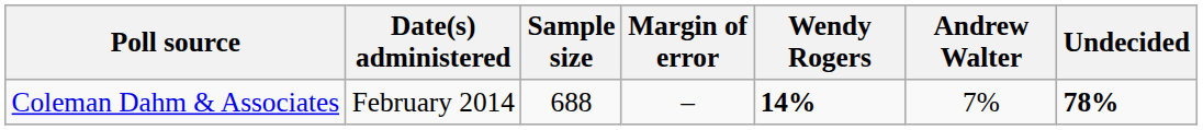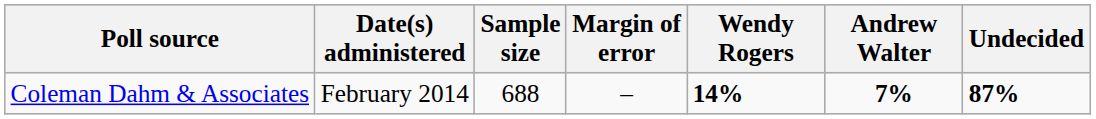Coleman Dahm & Associates | Andrew Walter: normal -> bold
Coleman Dahm & Associates | Undecided: 78% -> 87%
